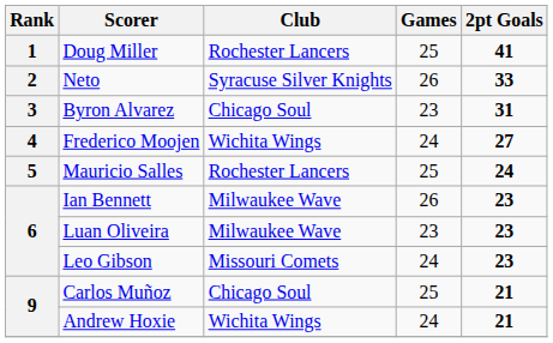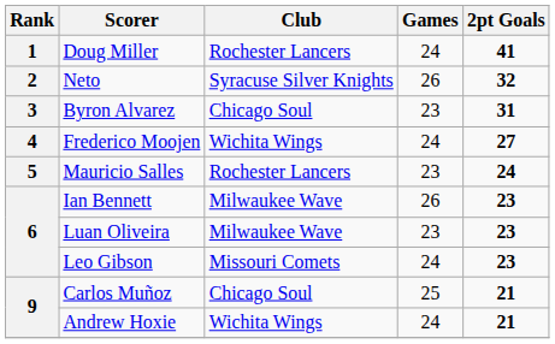Doug Miller | Games: 25 -> 24
Neto | 2pt Goals: 33 -> 32
Mauricio Salles | Games: 25 -> 23
